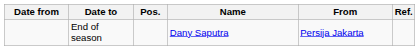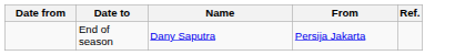- column: Pos.
